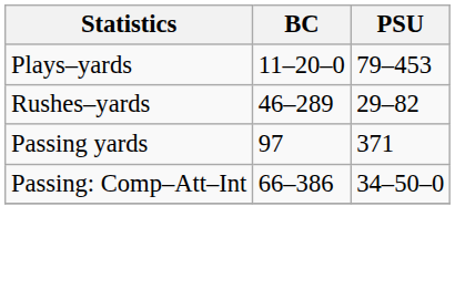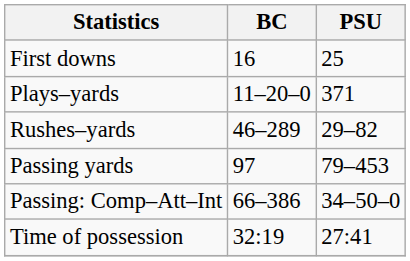+ row: First downs | 16 | 25
Plays–yards | PSU: 79–453 -> 371
Passing yards | PSU: 371 -> 79–453
+ row: Time of possession | 32:19 | 27:41
